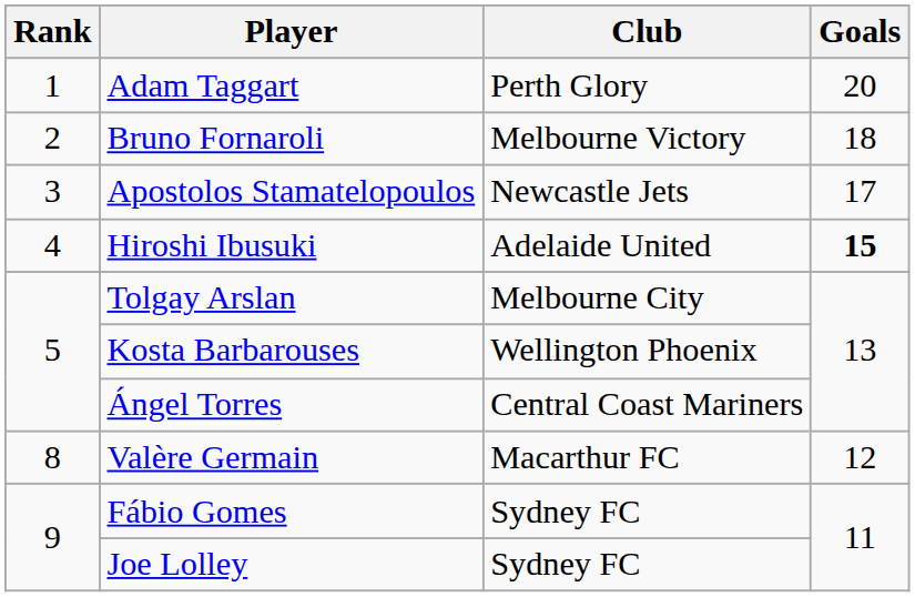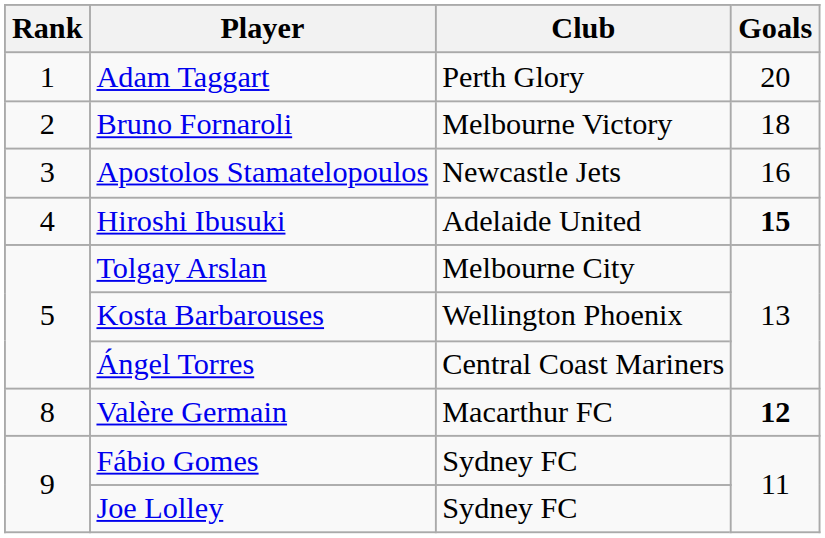Apostolos Stamatelopoulos | Goals: 17 -> 16
Valère Germain | Goals: normal -> bold
